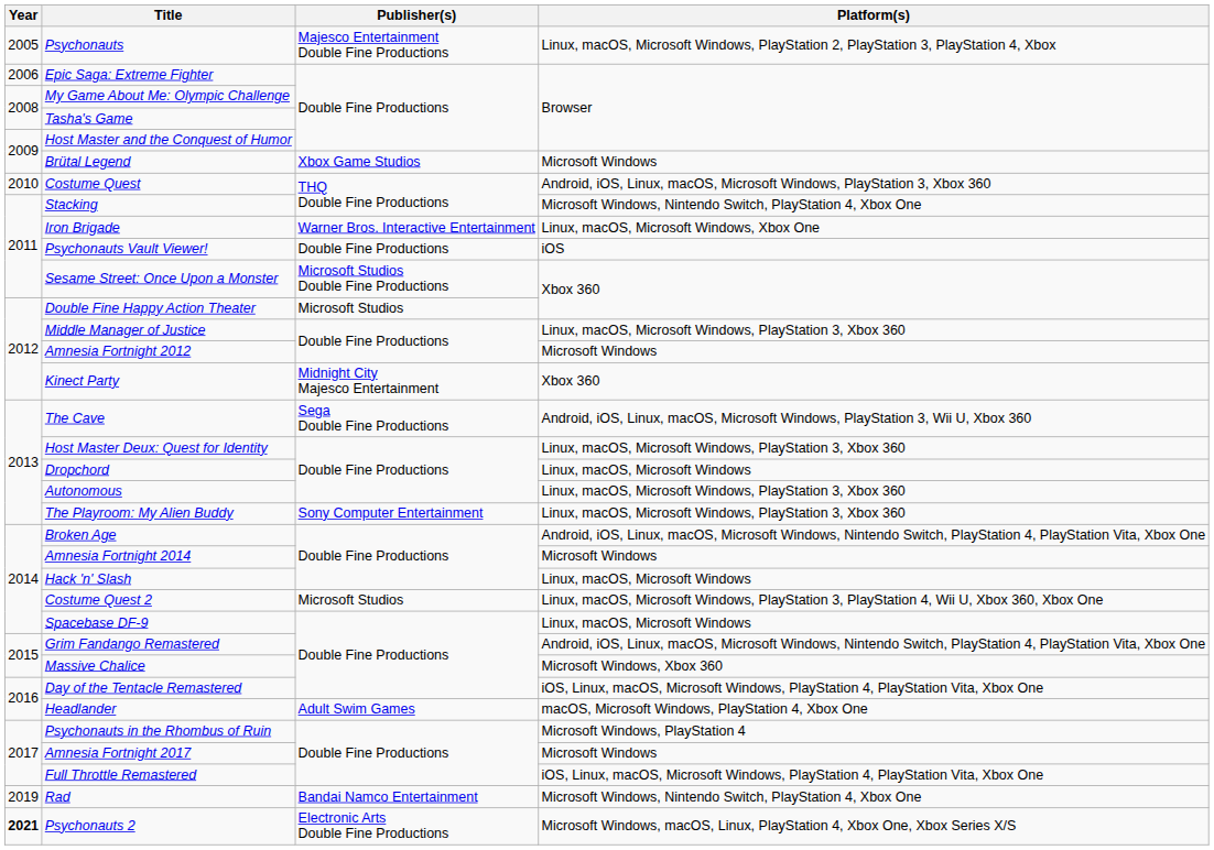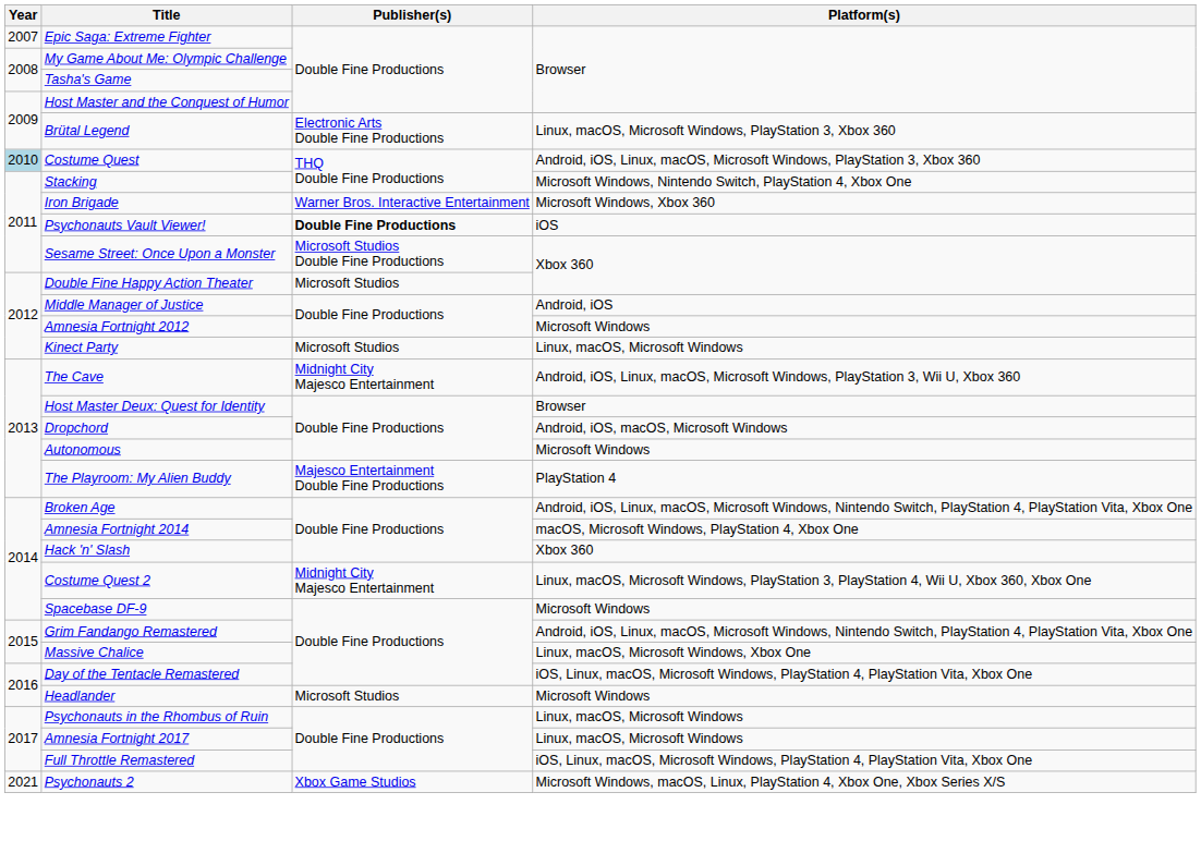- row: 2005 | Psychonauts | Majesco Entertainment Double Fine Productions | Linux, macOS, Microsoft Windows, PlayStation 2, PlayStation 3, PlayStation 4, Xbox
Epic Saga: Extreme Fighter | Year: 2006 -> 2007
Brütal Legend | Publisher(s): Xbox Game Studios -> Electronic Arts Double Fine Productions
Brütal Legend | Platform(s): Microsoft Windows -> Linux, macOS, Microsoft Windows, PlayStation 3, Xbox 360
Costume Quest | Year: no background -> lightblue background
Iron Brigade | Platform(s): Linux, macOS, Microsoft Windows, Xbox One -> Microsoft Windows, Xbox 360
Psychonauts Vault Viewer! | Publisher(s): normal -> bold
Middle Manager of Justice | Platform(s): Linux, macOS, Microsoft Windows, PlayStation 3, Xbox 360 -> Android, iOS
Kinect Party | Publisher(s): Midnight City Majesco Entertainment -> Microsoft Studios
Kinect Party | Platform(s): Xbox 360 -> Linux, macOS, Microsoft Windows
The Cave | Publisher(s): Sega Double Fine Productions -> Midnight City Majesco Entertainment
Host Master Deux: Quest for Identity | Platform(s): Linux, macOS, Microsoft Windows, PlayStation 3, Xbox 360 -> Browser
Dropchord | Platform(s): Linux, macOS, Microsoft Windows -> Android, iOS, macOS, Microsoft Windows
Autonomous | Platform(s): Linux, macOS, Microsoft Windows, PlayStation 3, Xbox 360 -> Microsoft Windows
The Playroom: My Alien Buddy | Publisher(s): Sony Computer Entertainment -> Majesco Entertainment Double Fine Productions
The Playroom: My Alien Buddy | Platform(s): Linux, macOS, Microsoft Windows, PlayStation 3, Xbox 360 -> PlayStation 4
Amnesia Fortnight 2014 | Platform(s): Microsoft Windows -> macOS, Microsoft Windows, PlayStation 4, Xbox One
Hack 'n' Slash | Platform(s): Linux, macOS, Microsoft Windows -> Xbox 360
Costume Quest 2 | Publisher(s): Microsoft Studios -> Midnight City Majesco Entertainment
Spacebase DF-9 | Platform(s): Linux, macOS, Microsoft Windows -> Microsoft Windows
Massive Chalice | Platform(s): Microsoft Windows, Xbox 360 -> Linux, macOS, Microsoft Windows, Xbox One
Headlander | Publisher(s): Adult Swim Games -> Microsoft Studios
Headlander | Platform(s): macOS, Microsoft Windows, PlayStation 4, Xbox One -> Microsoft Windows
Psychonauts in the Rhombus of Ruin | Platform(s): Microsoft Windows, PlayStation 4 -> Linux, macOS, Microsoft Windows
Amnesia Fortnight 2017 | Platform(s): Microsoft Windows -> Linux, macOS, Microsoft Windows
- row: 2019 | Rad | Bandai Namco Entertainment | Microsoft Windows, Nintendo Switch, PlayStation 4, Xbox One
Psychonauts 2 | Year: bold -> normal
Psychonauts 2 | Publisher(s): Electronic Arts Double Fine Productions -> Xbox Game Studios
